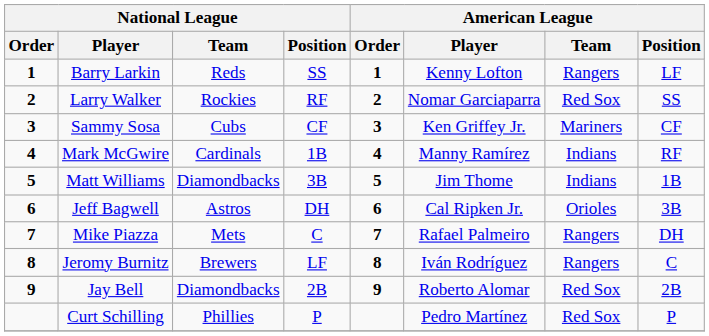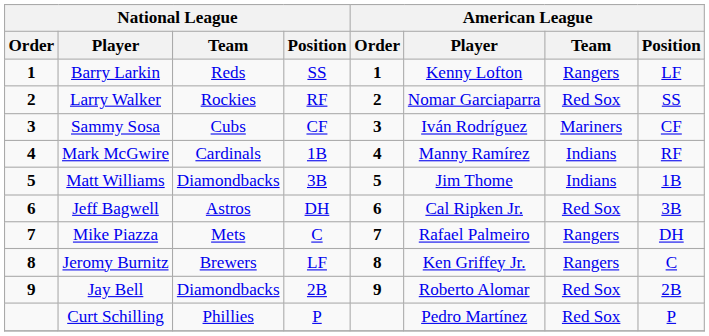Sammy Sosa | American League / Player: Ken Griffey Jr. -> Iván Rodríguez
Jeff Bagwell | American League / Team: Orioles -> Red Sox
Jeromy Burnitz | American League / Player: Iván Rodríguez -> Ken Griffey Jr.
